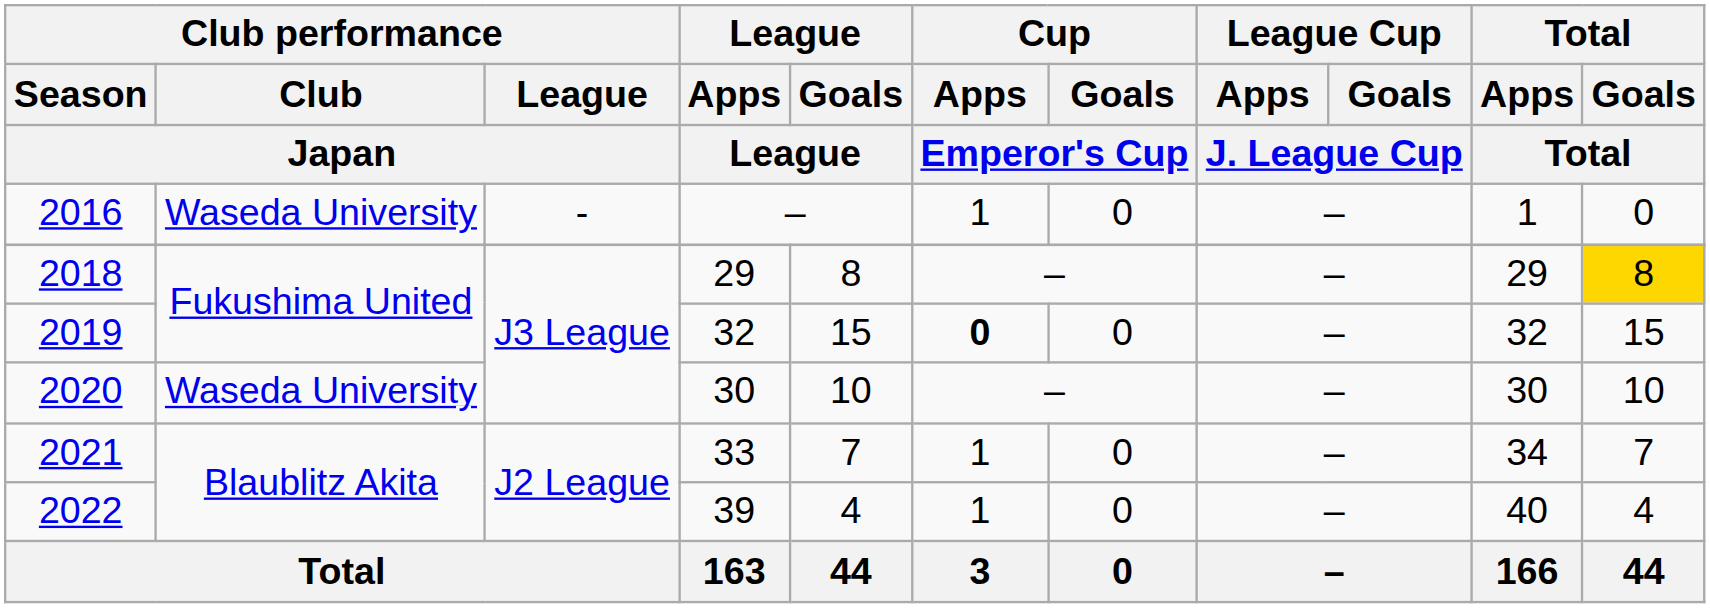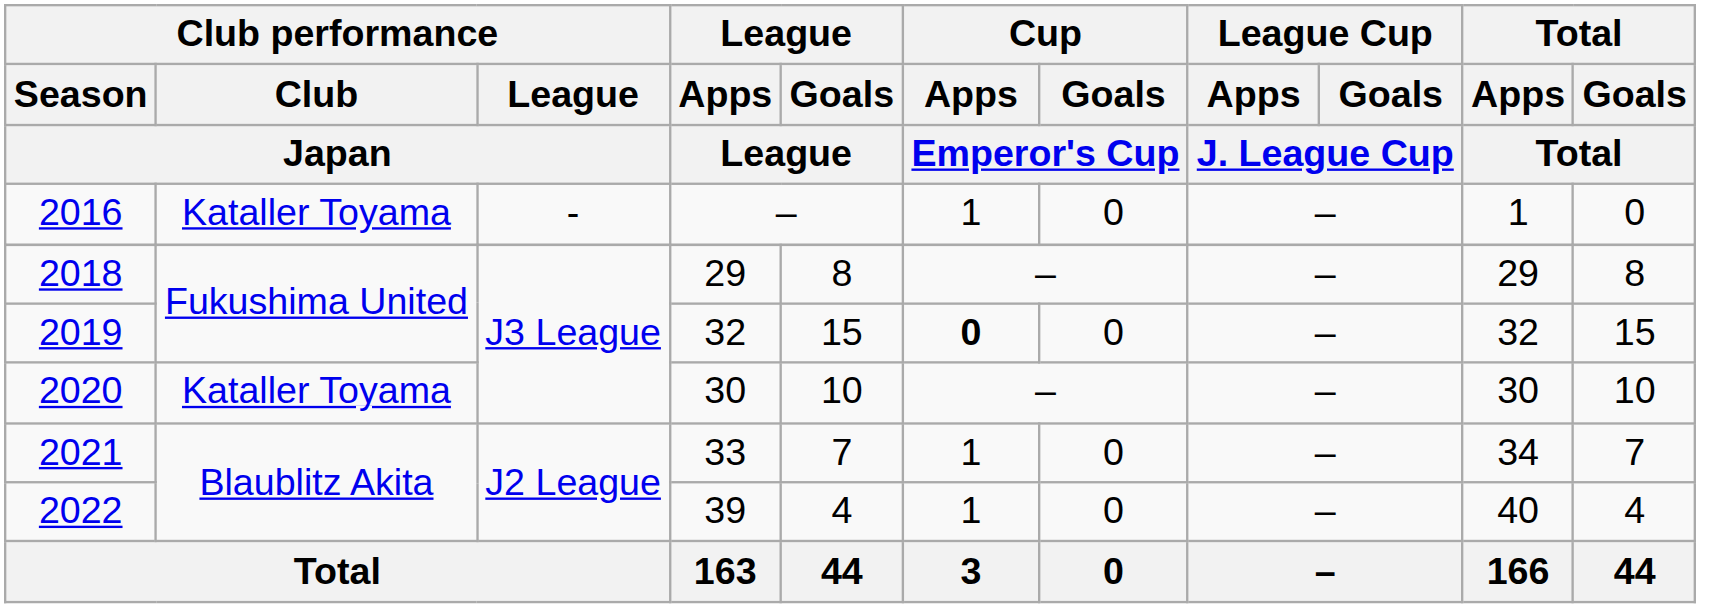2016 | Club performance / Club / Japan: Waseda University -> Kataller Toyama
2018 | Total / Goals / Total: gold background -> no background
2020 | Club performance / Club / Japan: Waseda University -> Kataller Toyama
